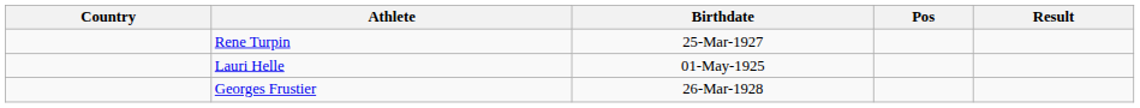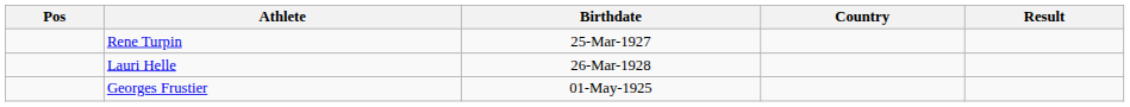columns swapped: Pos <-> Country
Lauri Helle | Birthdate: 01-May-1925 -> 26-Mar-1928
Georges Frustier | Birthdate: 26-Mar-1928 -> 01-May-1925
